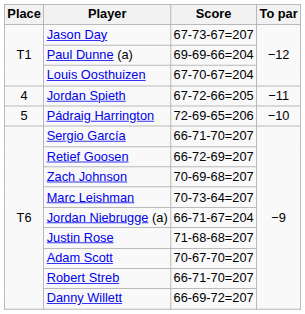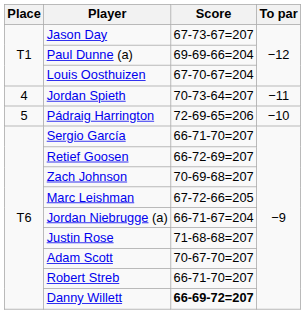Jordan Spieth | Score: 67-72-66=205 -> 70-73-64=207
Marc Leishman | Score: 70-73-64=207 -> 67-72-66=205
Danny Willett | Score: normal -> bold
